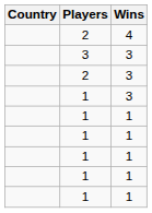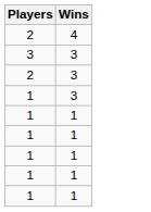- column: Country
